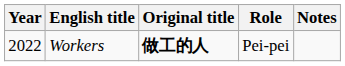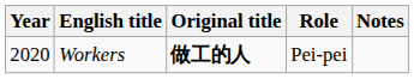Workers | Year: 2022 -> 2020
